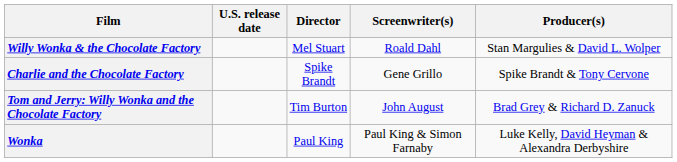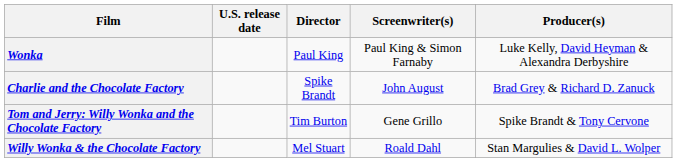rows swapped: Willy Wonka & the Chocolate Factory <-> Wonka
Charlie and the Chocolate Factory | Screenwriter(s): Gene Grillo -> John August
Charlie and the Chocolate Factory | Producer(s): Spike Brandt & Tony Cervone -> Brad Grey & Richard D. Zanuck
Tom and Jerry: Willy Wonka and the Chocolate Factory | Screenwriter(s): John August -> Gene Grillo
Tom and Jerry: Willy Wonka and the Chocolate Factory | Producer(s): Brad Grey & Richard D. Zanuck -> Spike Brandt & Tony Cervone
